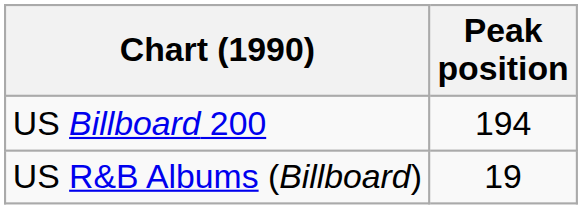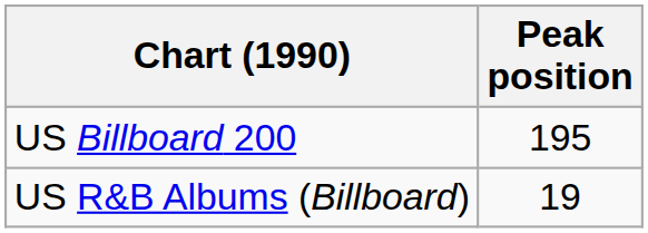US Billboard 200 | Peak position: 194 -> 195
